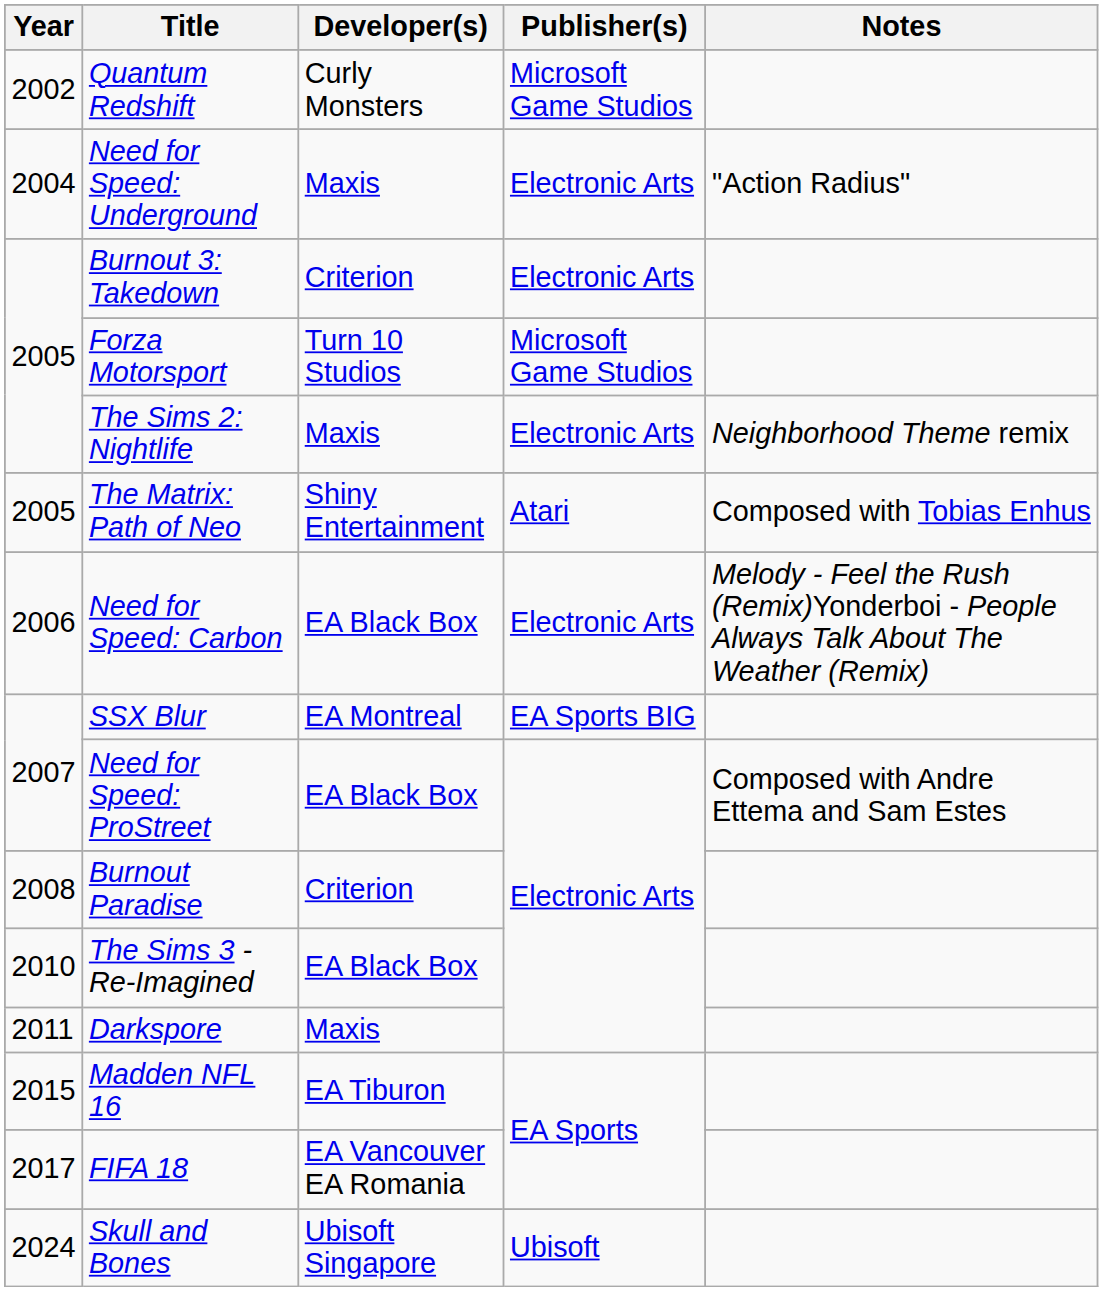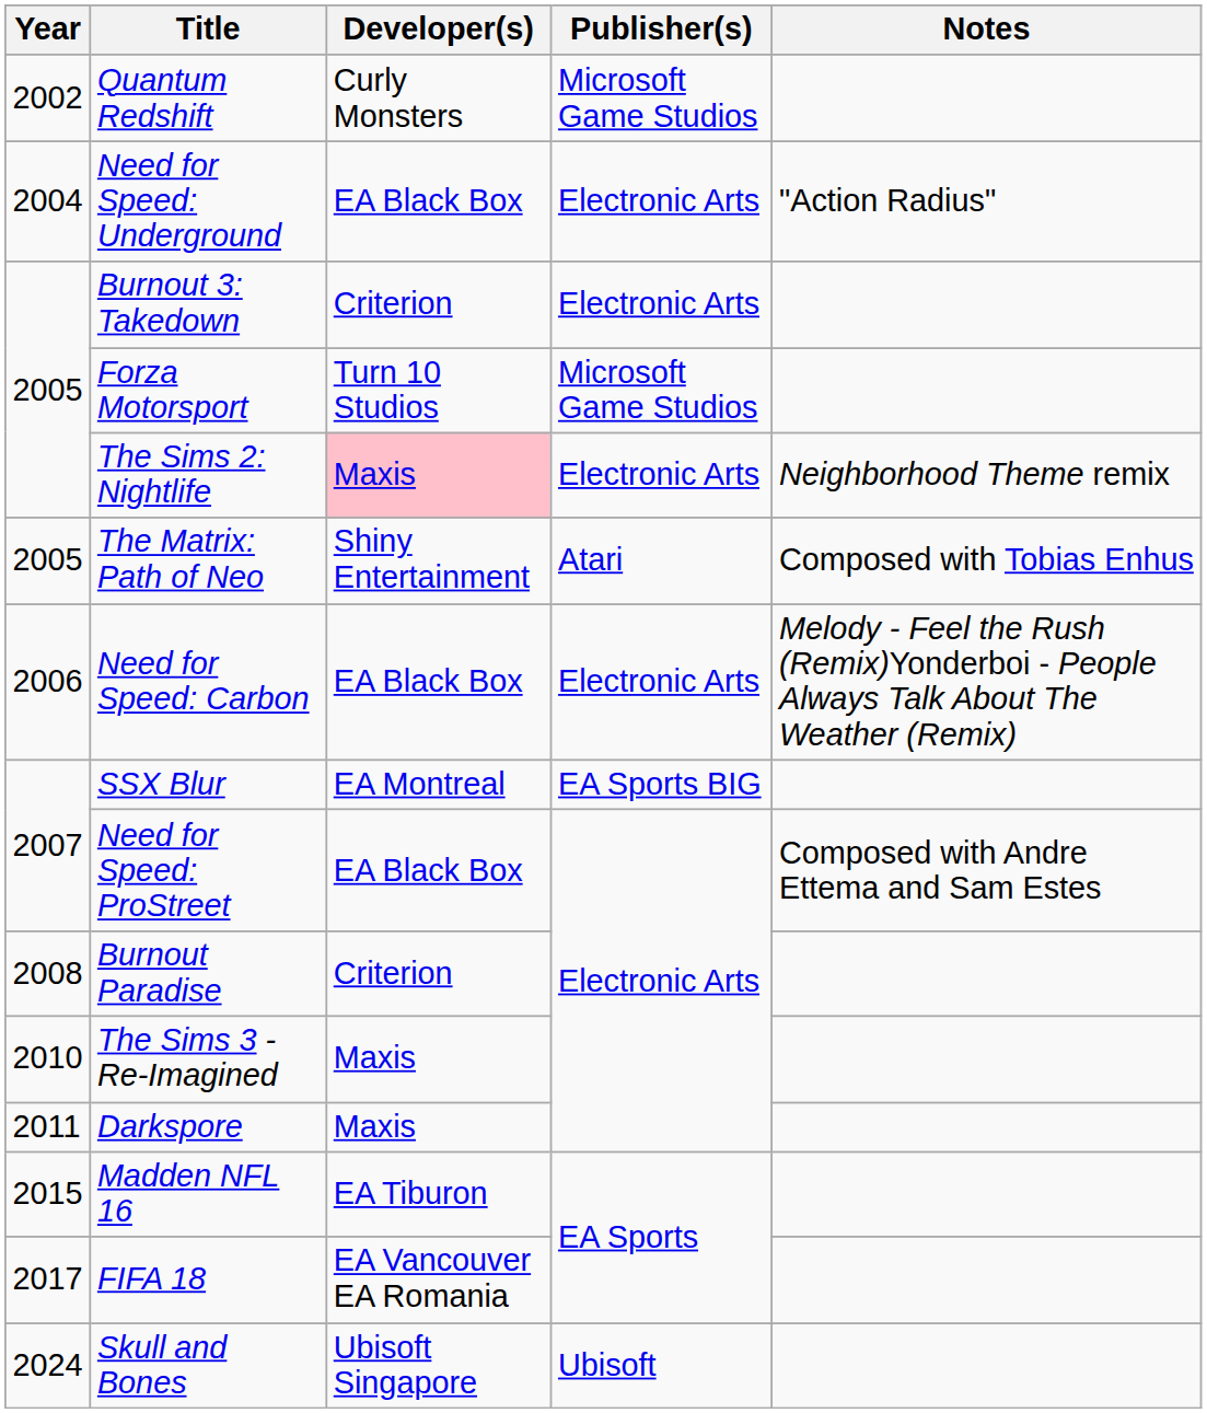Need for Speed: Underground | Developer(s): Maxis -> EA Black Box
The Sims 2: Nightlife | Developer(s): no background -> pink background
The Sims 3 - Re-Imagined | Developer(s): EA Black Box -> Maxis
